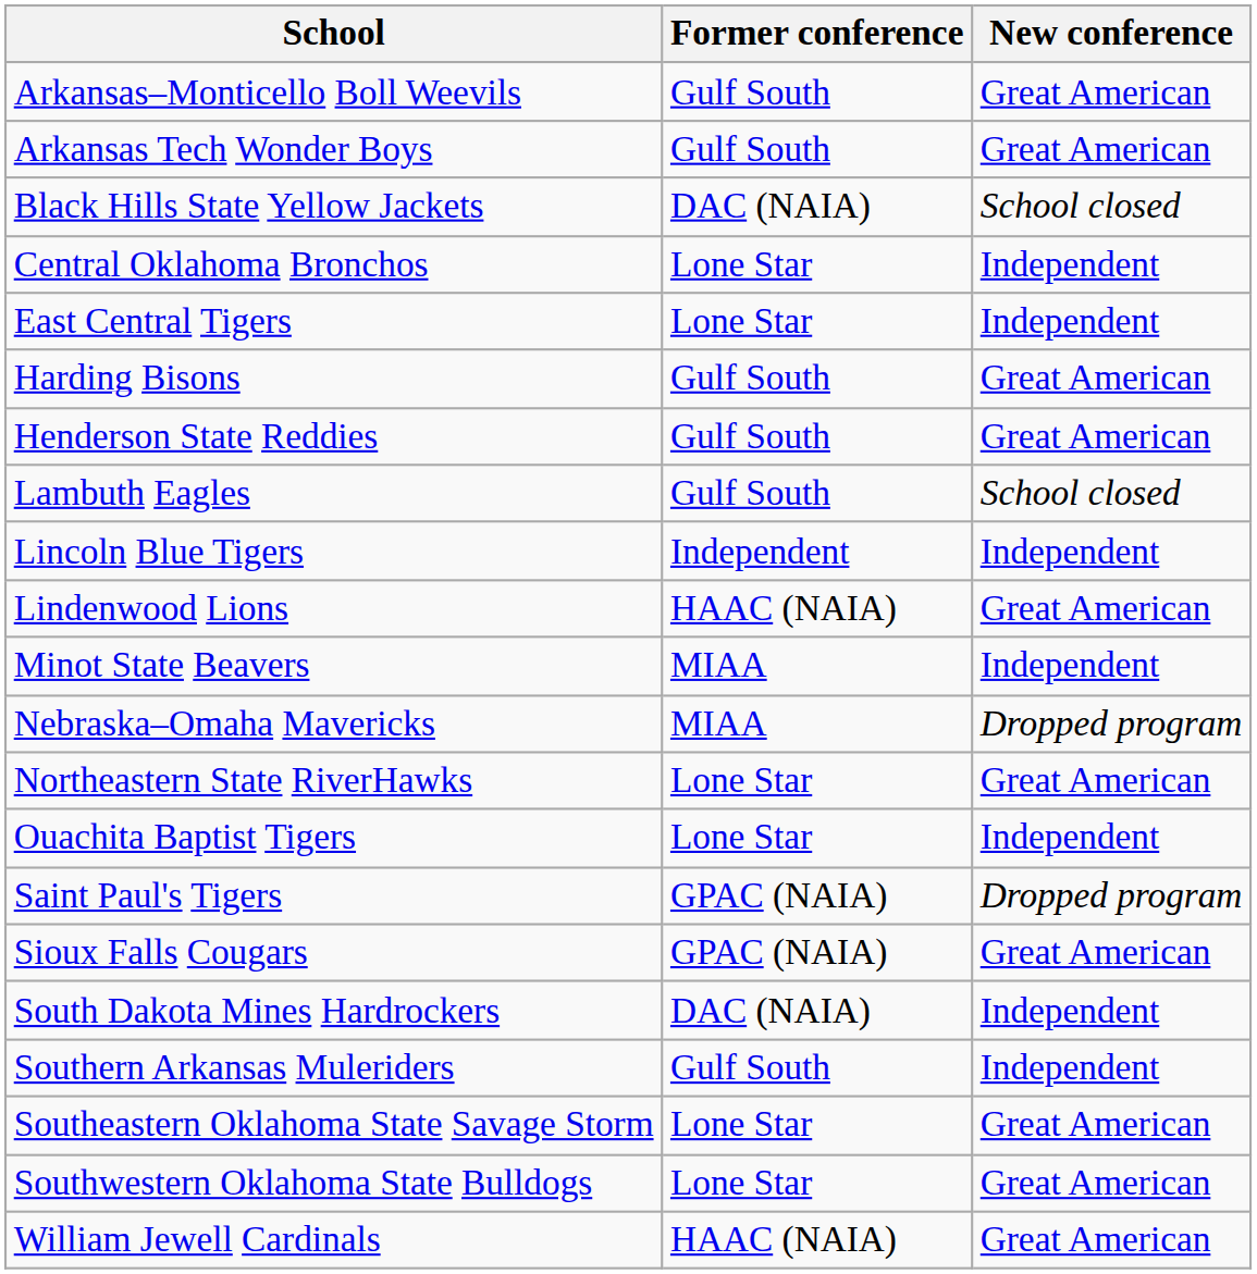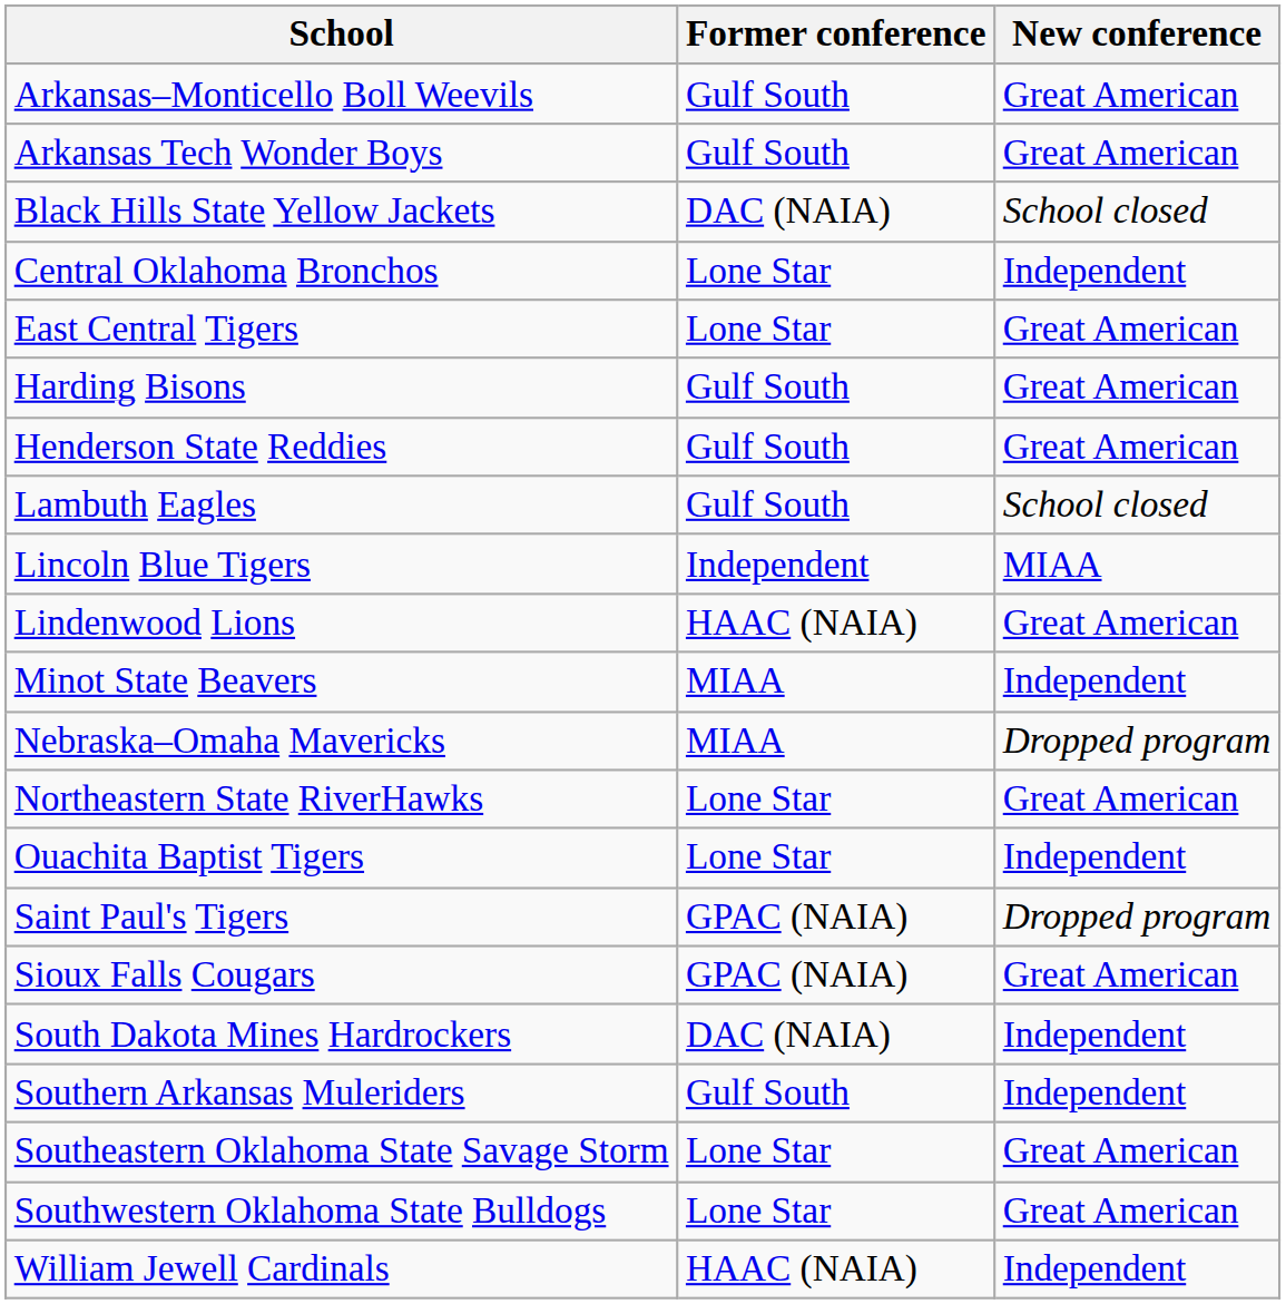East Central Tigers | New conference: Independent -> Great American
Lincoln Blue Tigers | New conference: Independent -> MIAA
William Jewell Cardinals | New conference: Great American -> Independent
